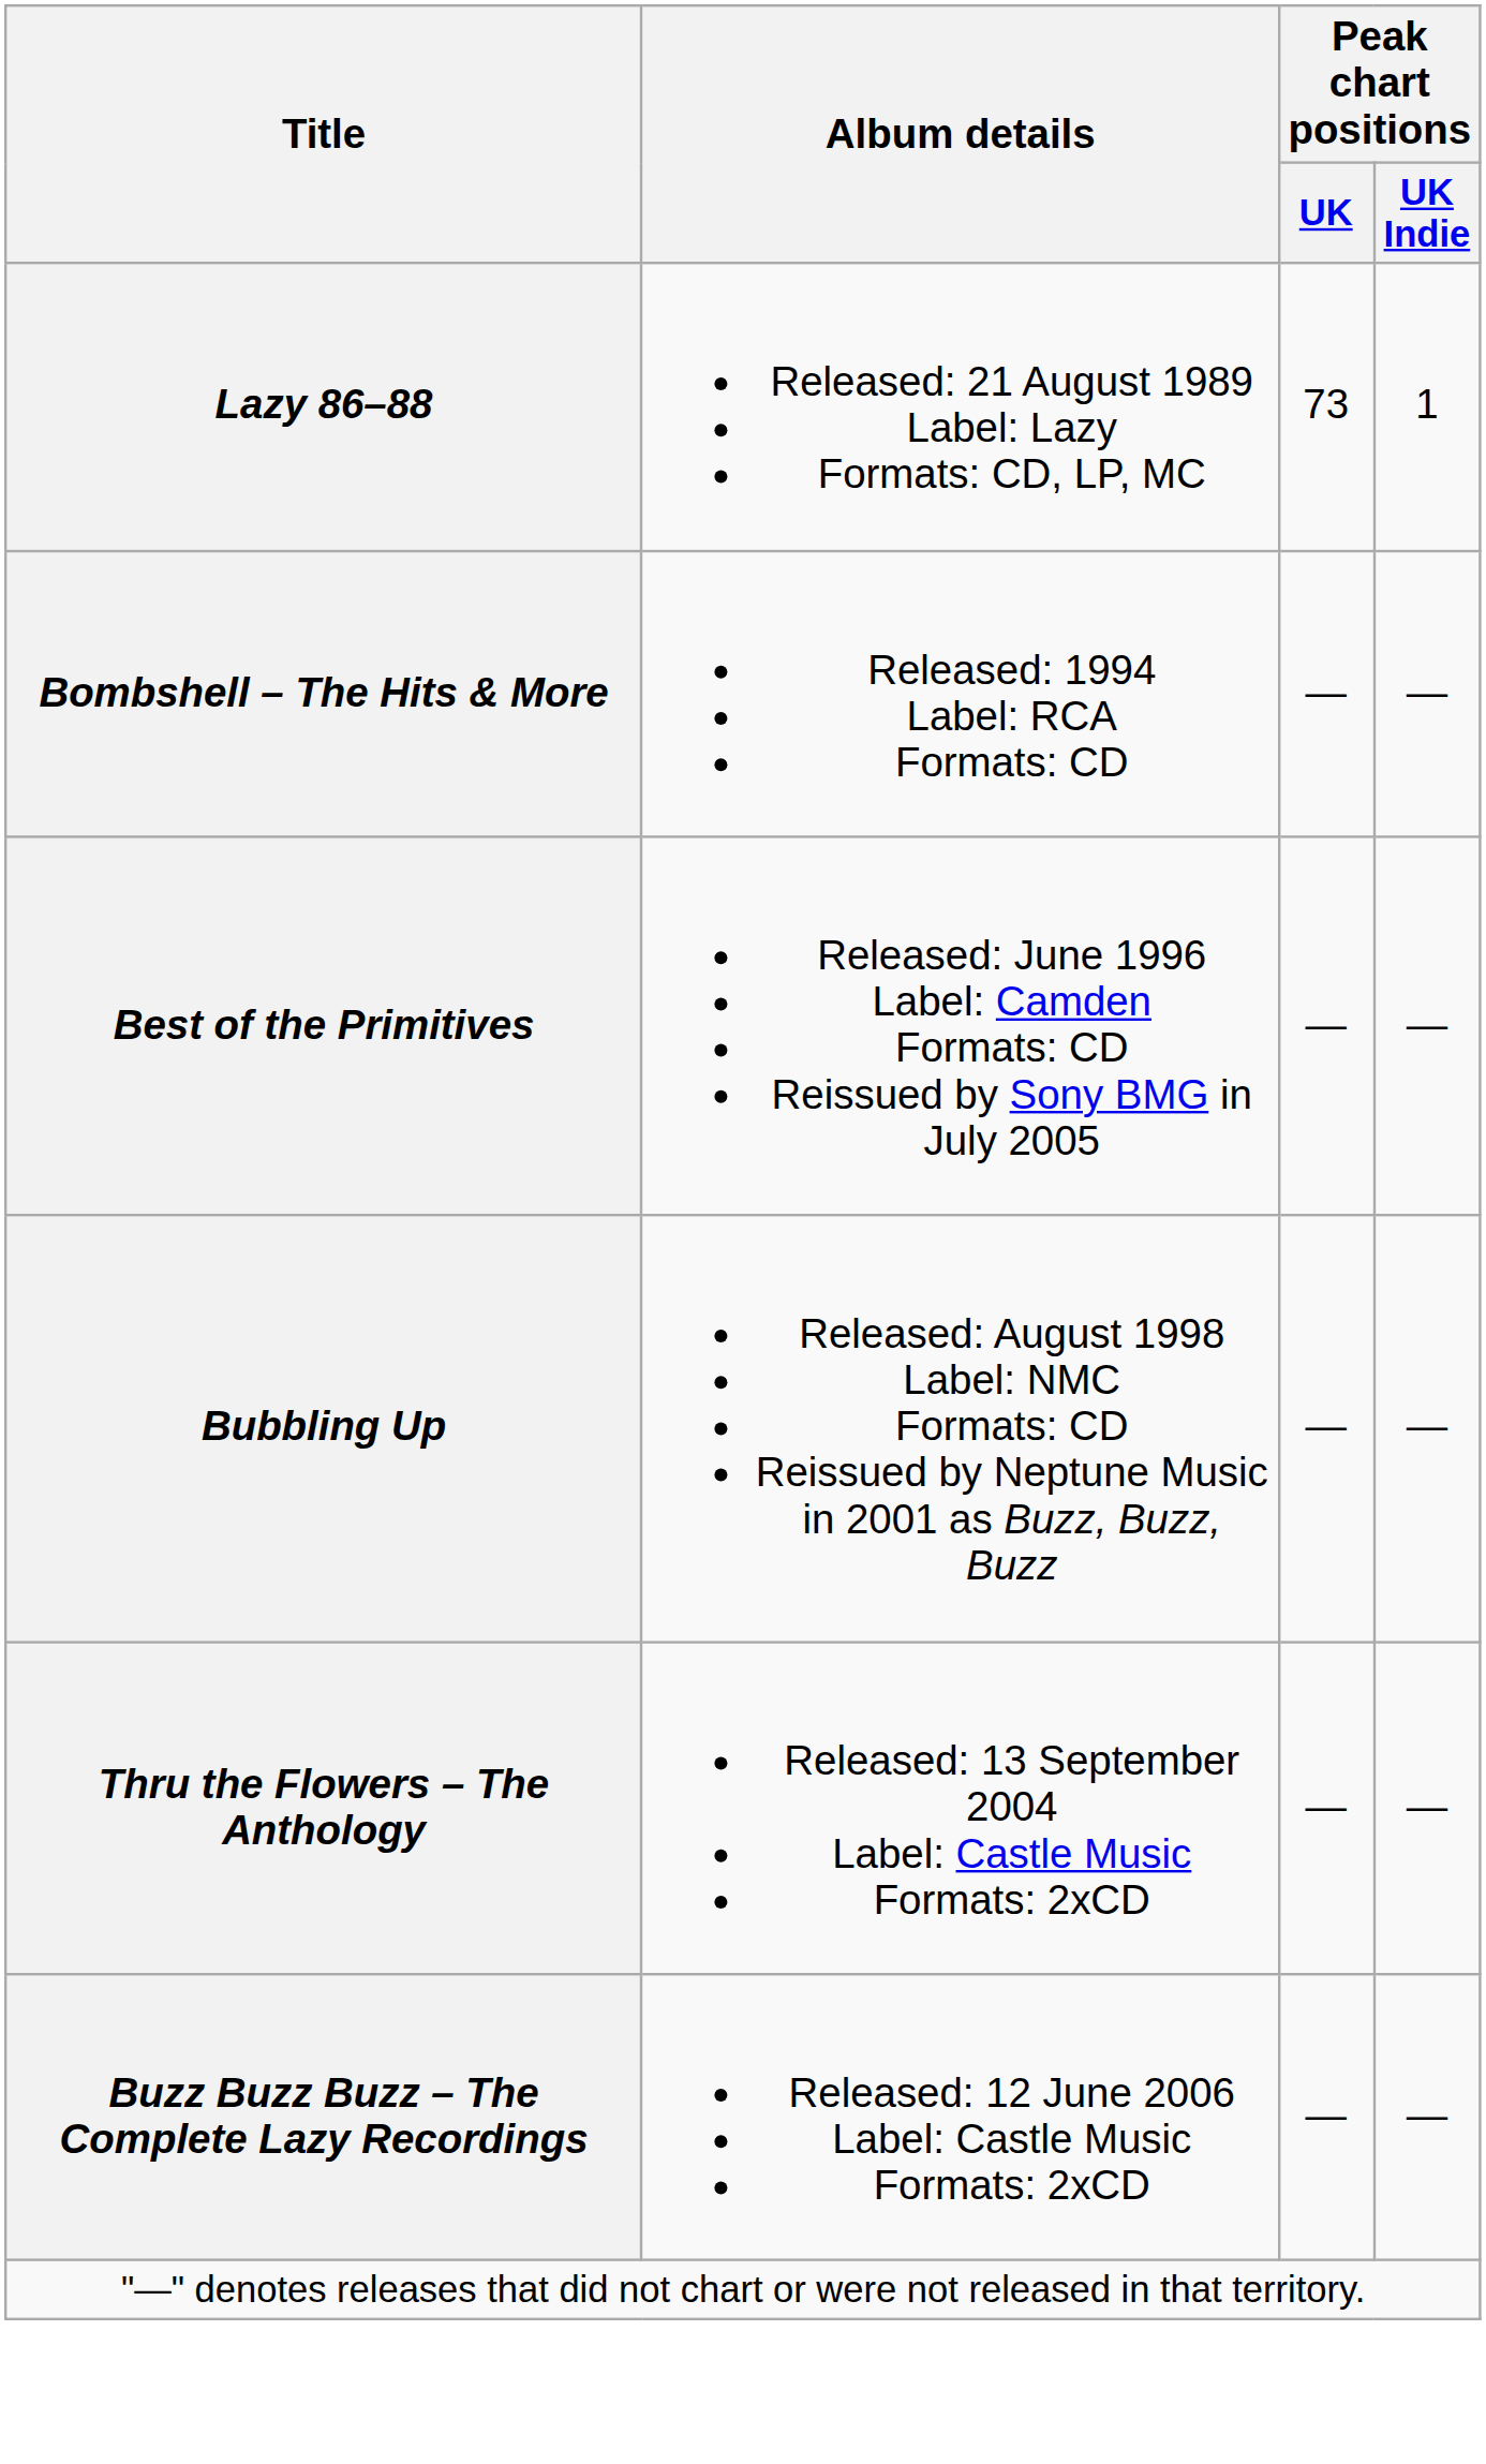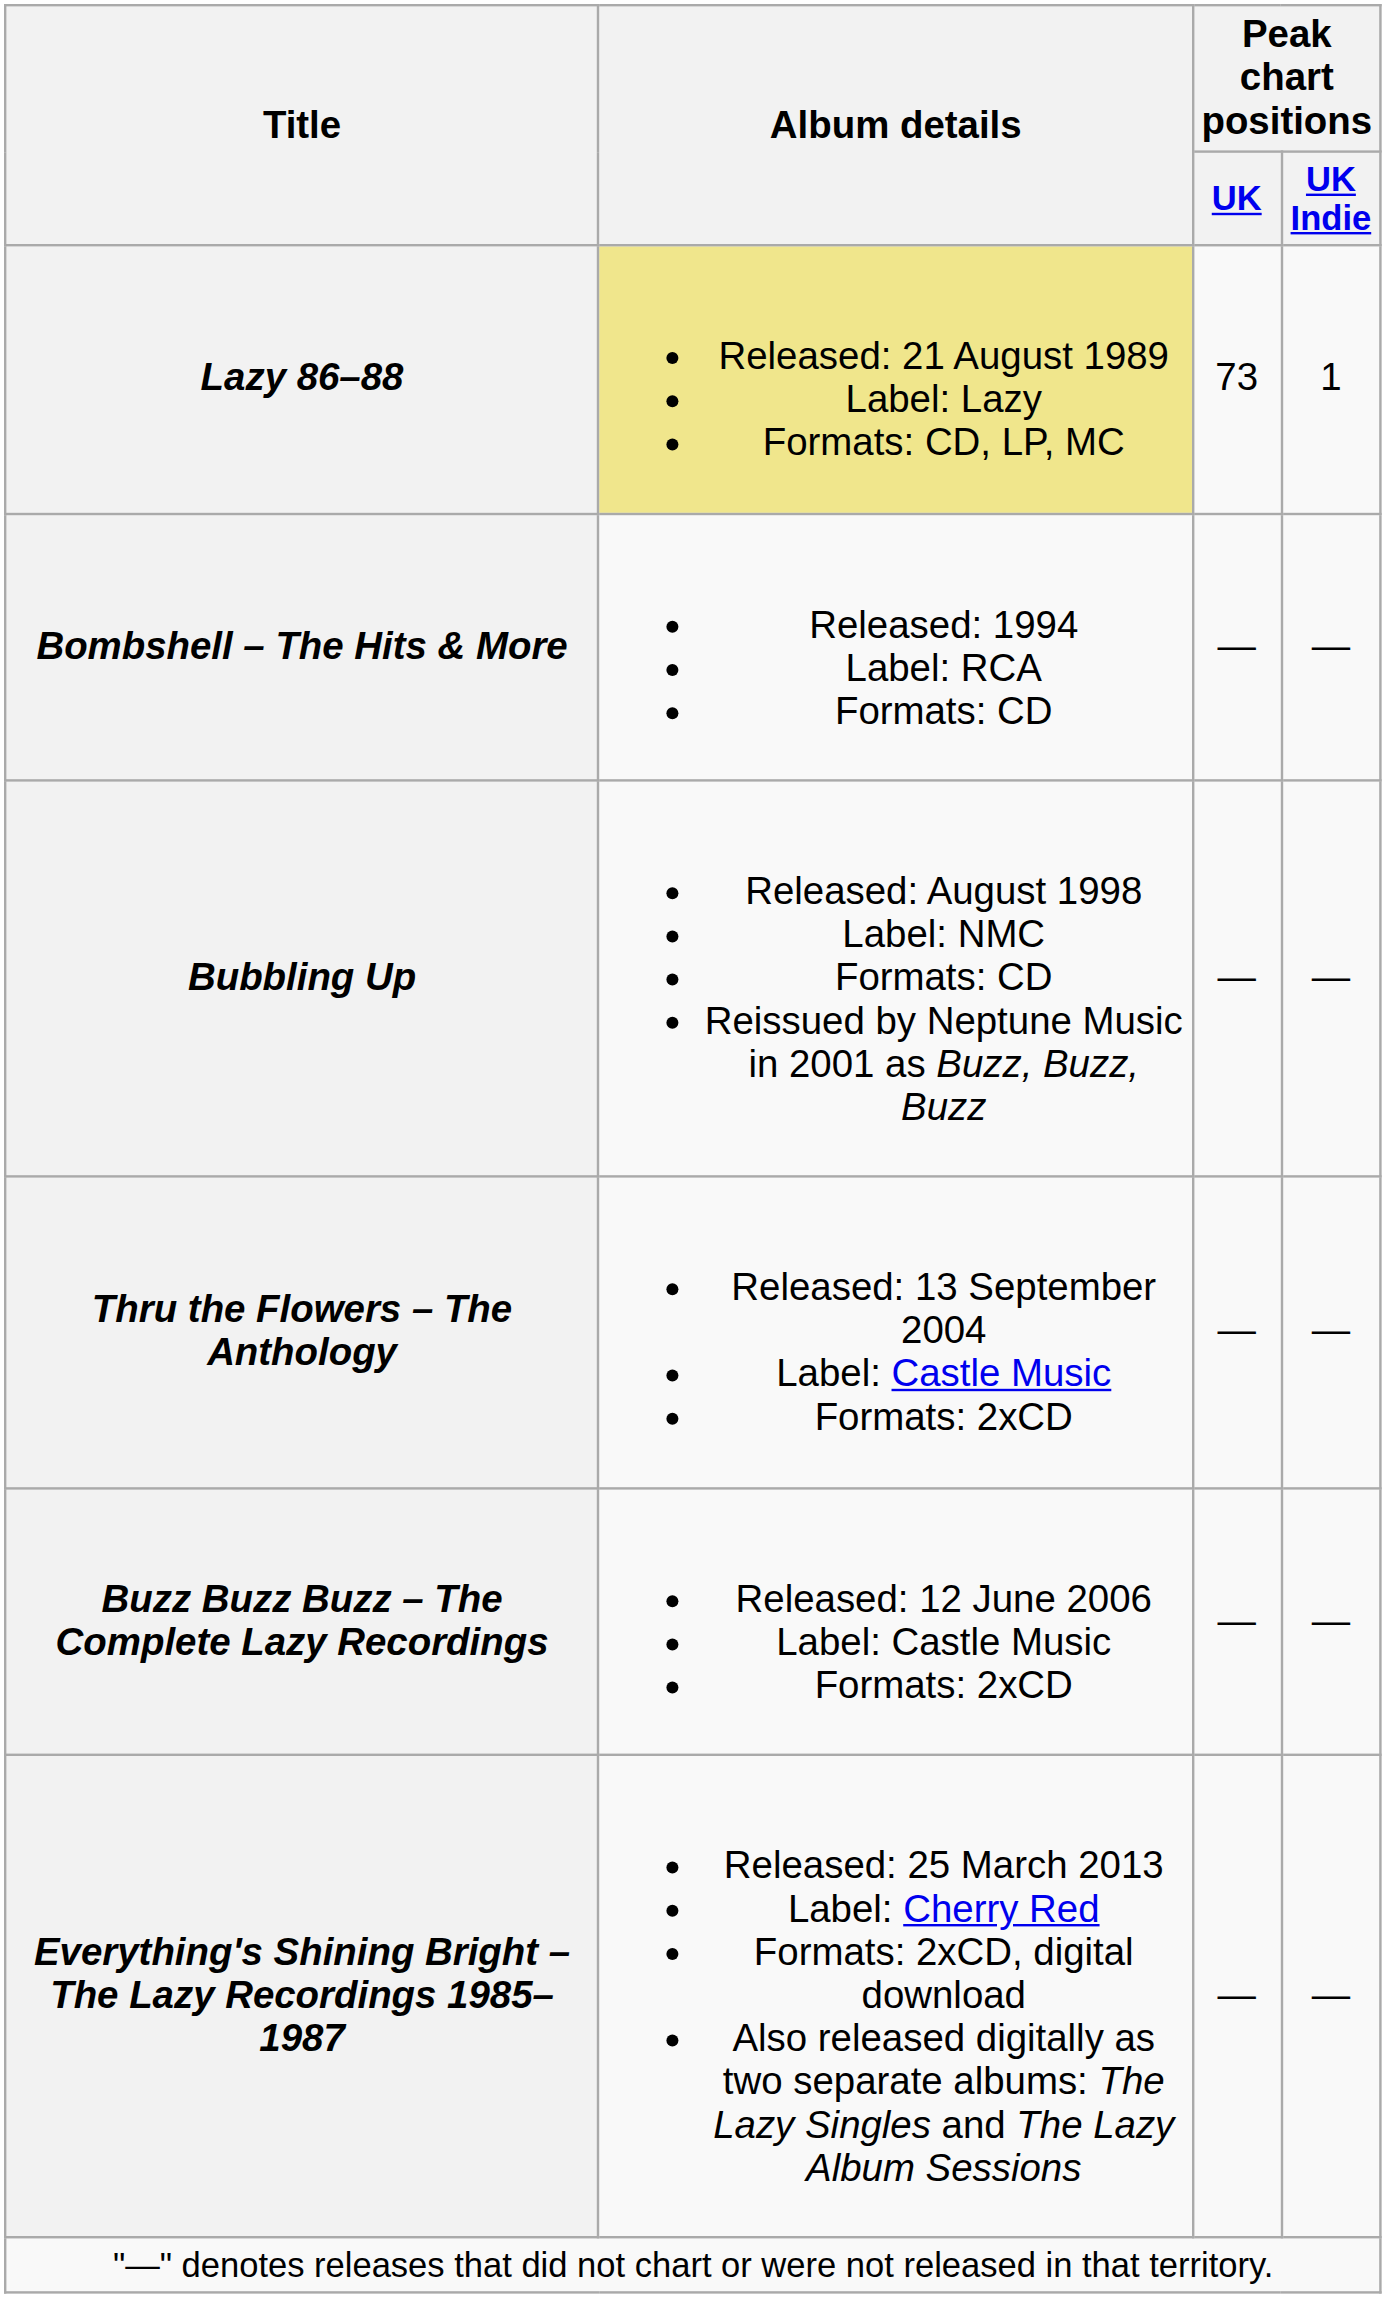Lazy 86–88 | Album details: no background -> khaki background
- row: Best of the Primitives | Released: June 1996 Label: Camden Formats: CD Reissued by Sony BMG in July 2005 | — | —
+ row: Everything's Shining Bright – The Lazy Recordings 1985–1987 | Released: 25 March 2013 Label: Cherry Red Formats: 2xCD, digital download Also released digitally as two separate albums: The Lazy Singles and The Lazy Album Sessions | — | —
